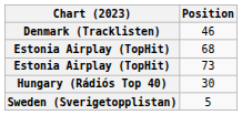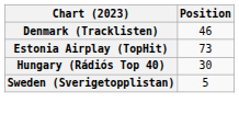- row: Estonia Airplay (TopHit) | 68
